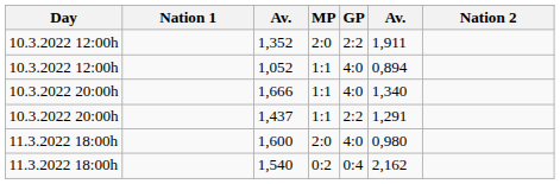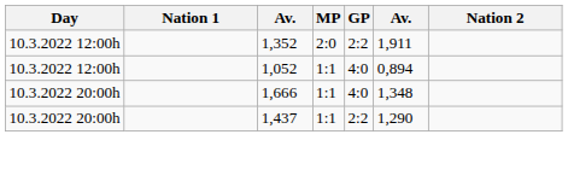1,666 | column 6: 1,340 -> 1,348
1,437 | column 6: 1,291 -> 1,290
- row: 11.3.2022 18:00h | 1,600 | 2:0 | 4:0 | 0,980
- row: 11.3.2022 18:00h | 1,540 | 0:2 | 0:4 | 2,162
